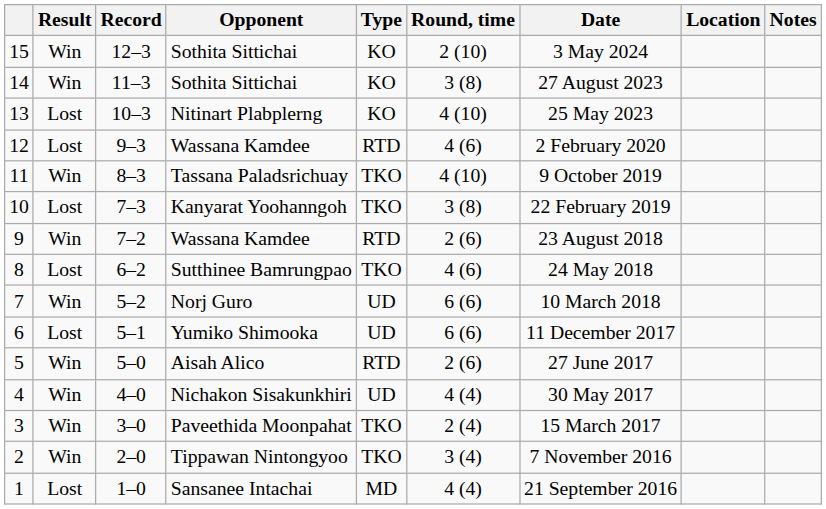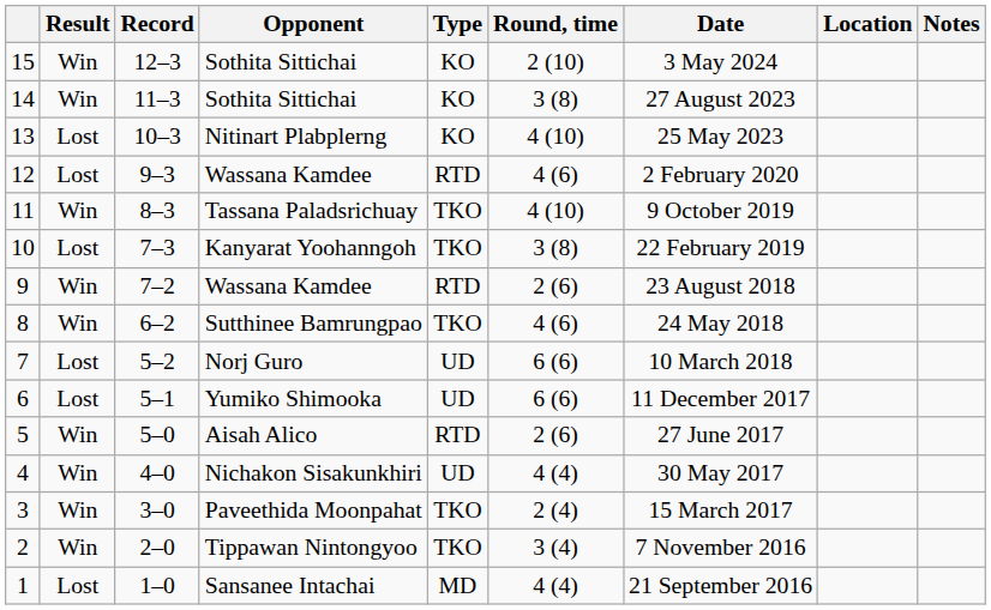8 | Result: Lost -> Win
7 | Result: Win -> Lost
